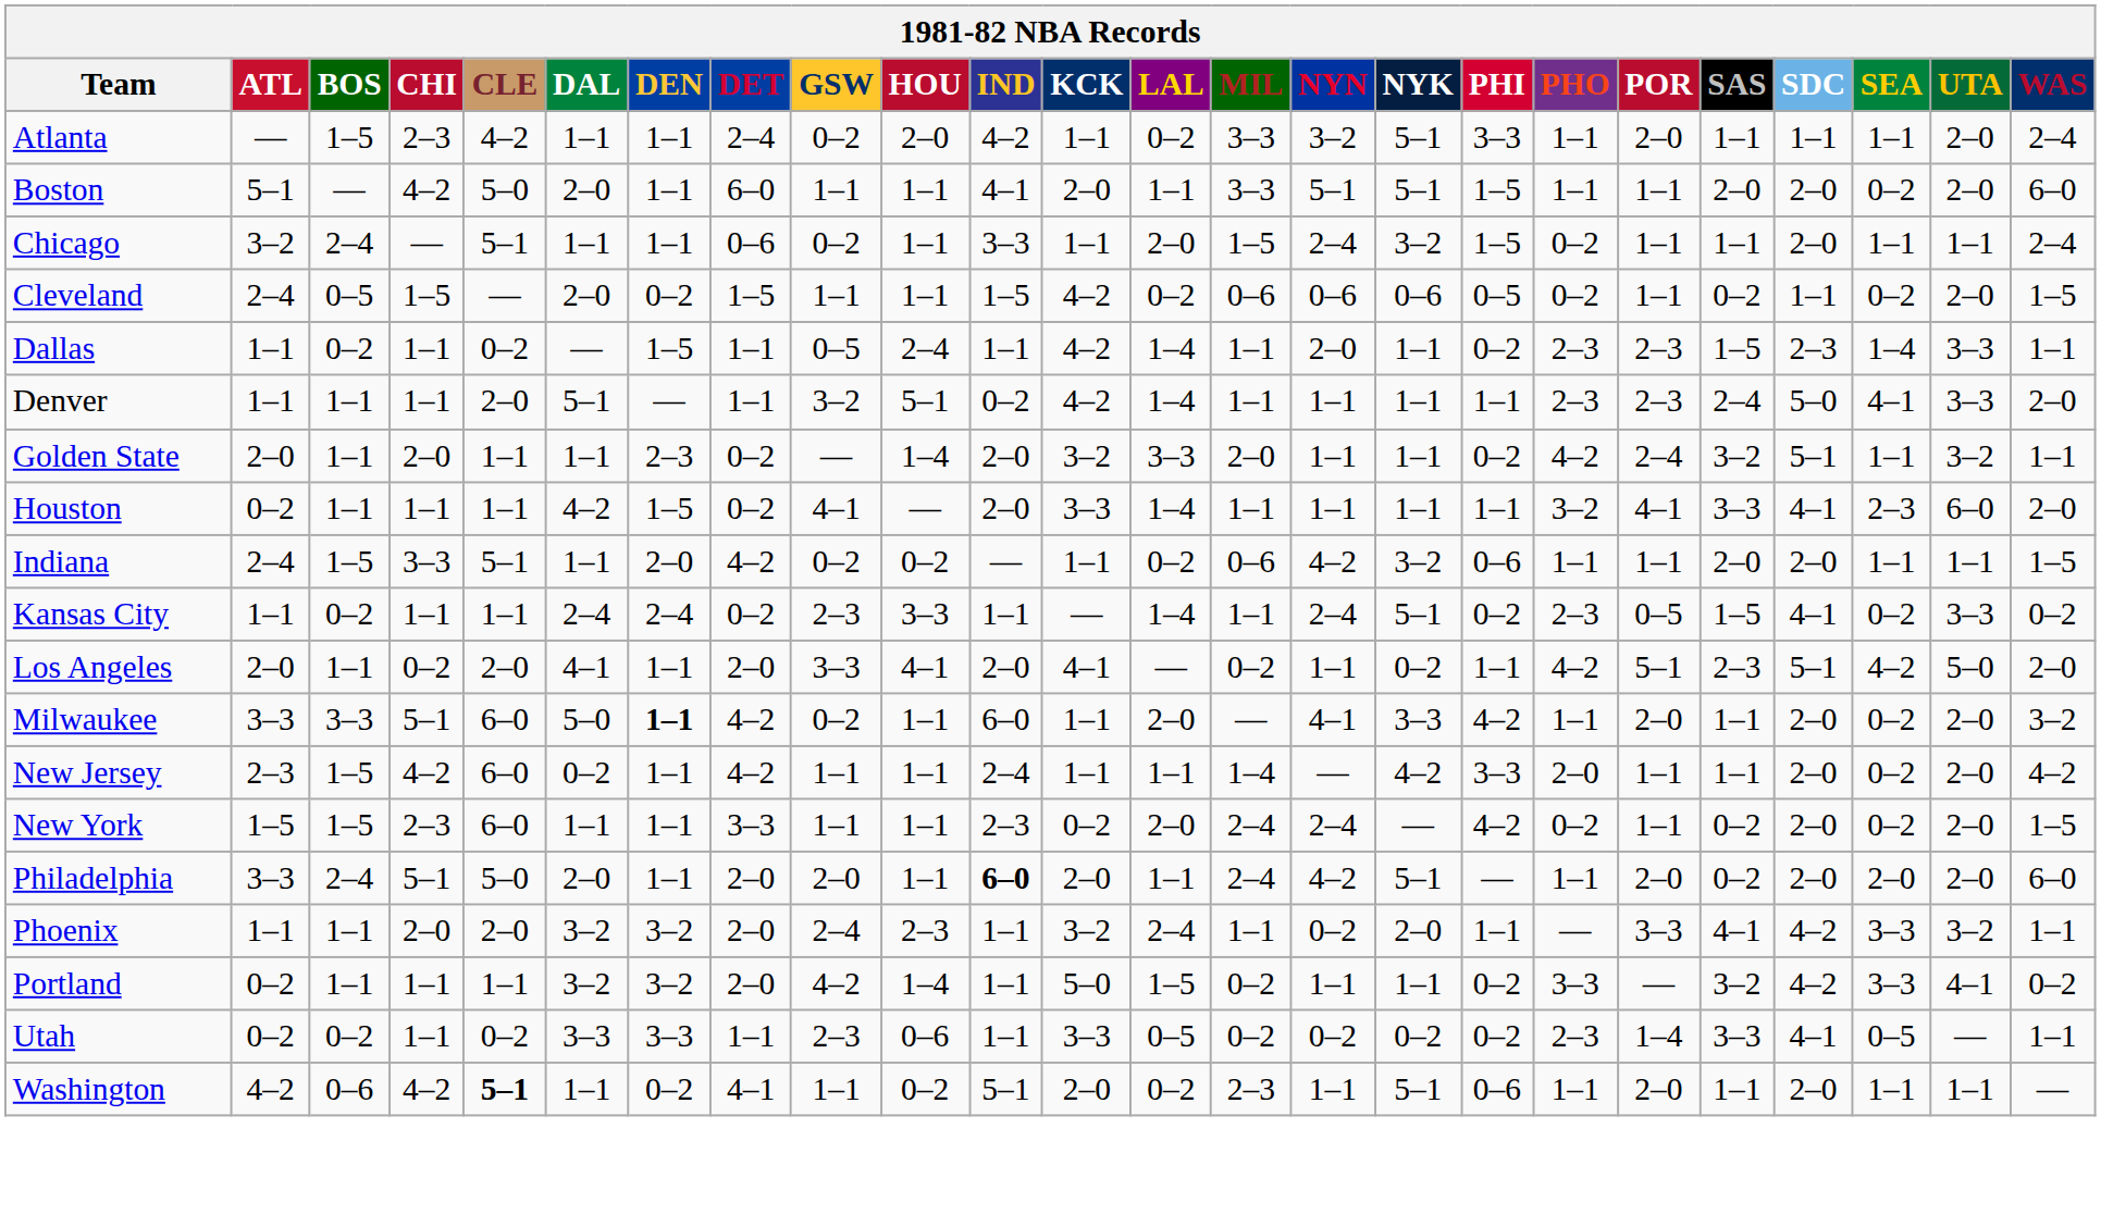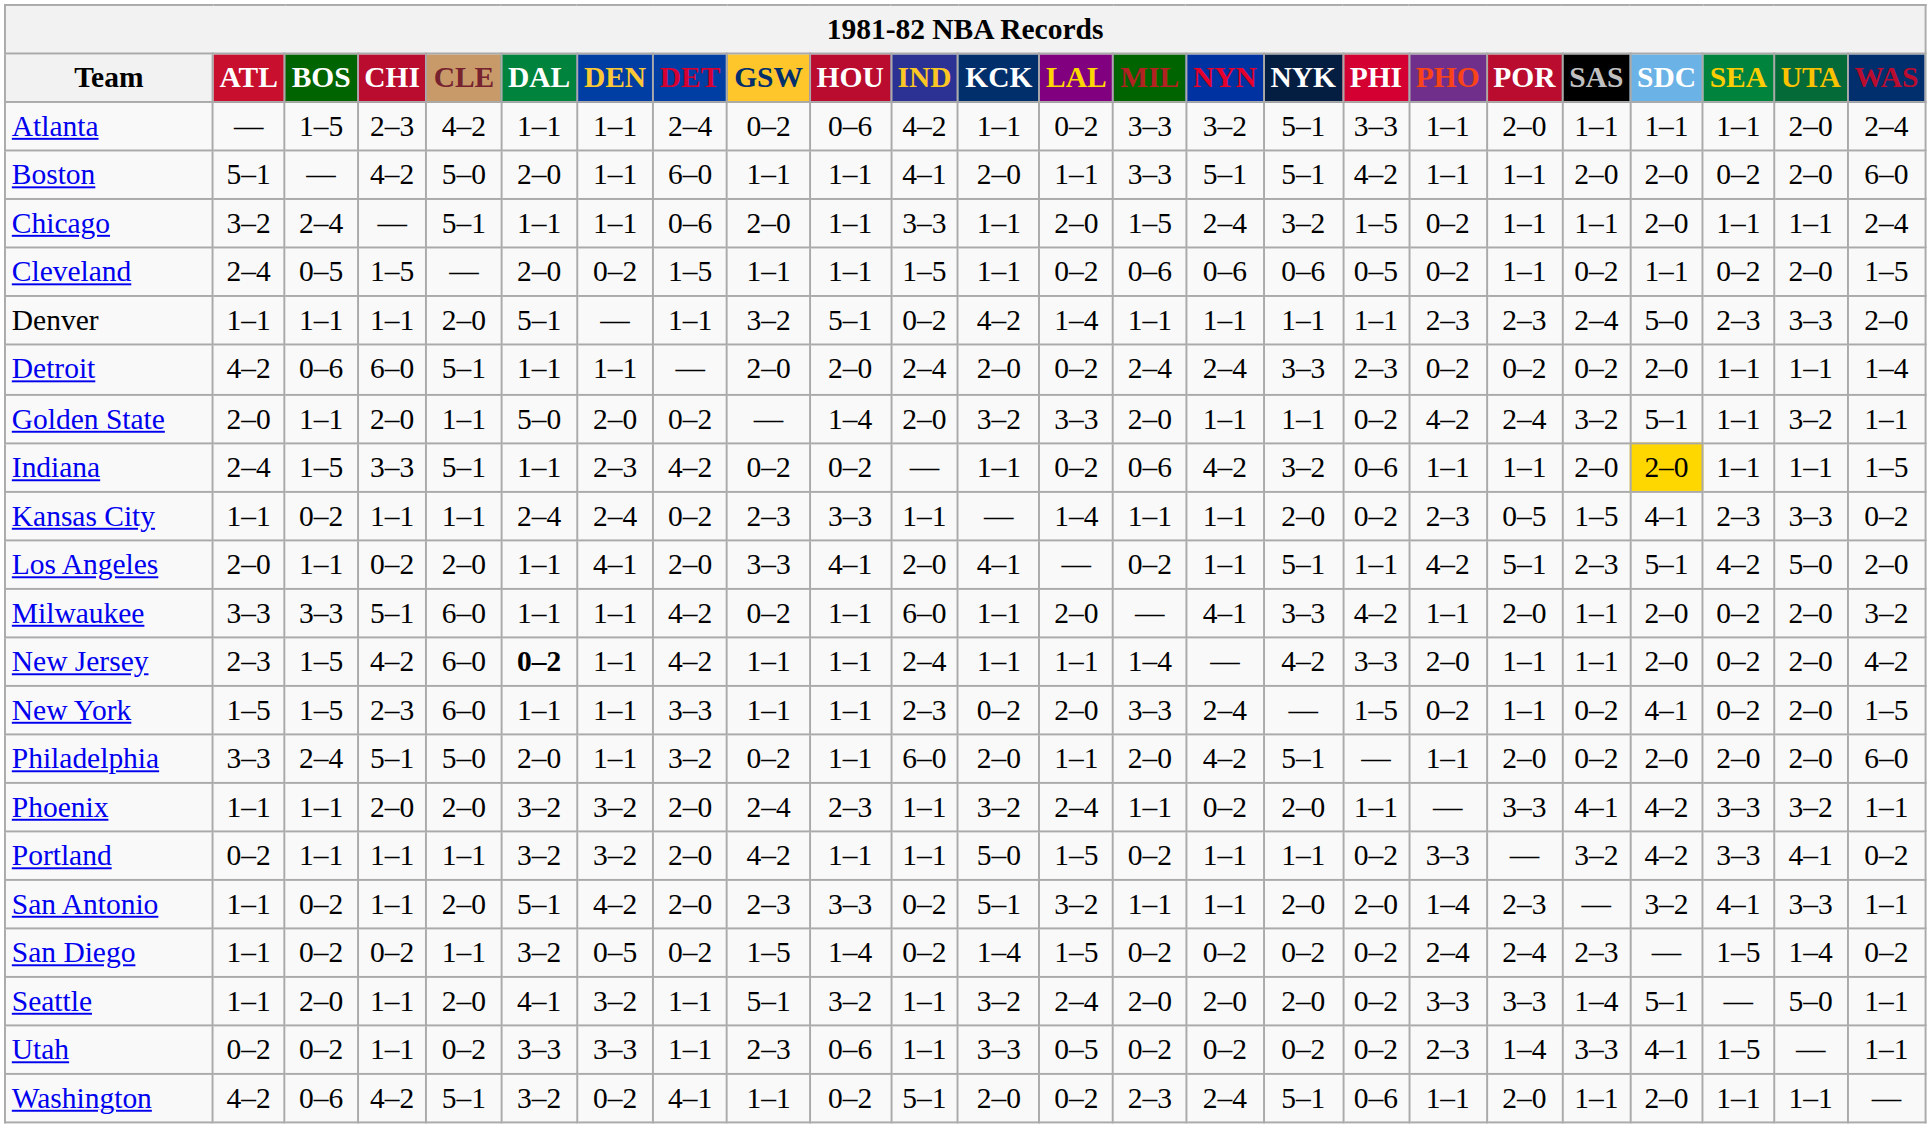Atlanta | HOU: 2–0 -> 0–6
Boston | PHI: 1–5 -> 4–2
Chicago | GSW: 0–2 -> 2–0
Cleveland | KCK: 4–2 -> 1–1
- row: Dallas | 1–1 | 0–2 | 1–1 | 0–2 | — | 1–5 | 1–1 | 0–5 | 2–4 | 1–1 | 4–2 | 1–4 | 1–1 | 2–0 | 1–1 | 0–2 | 2–3 | 2–3 | 1–5 | 2–3 | 1–4 | 3–3 | 1–1
Denver | SEA: 4–1 -> 2–3
+ row: Detroit | 4–2 | 0–6 | 6–0 | 5–1 | 1–1 | 1–1 | — | 2–0 | 2–0 | 2–4 | 2–0 | 0–2 | 2–4 | 2–4 | 3–3 | 2–3 | 0–2 | 0–2 | 0–2 | 2–0 | 1–1 | 1–1 | 1–4
Golden State | DAL: 1–1 -> 5–0
Golden State | DEN: 2–3 -> 2–0
- row: Houston | 0–2 | 1–1 | 1–1 | 1–1 | 4–2 | 1–5 | 0–2 | 4–1 | — | 2–0 | 3–3 | 1–4 | 1–1 | 1–1 | 1–1 | 1–1 | 3–2 | 4–1 | 3–3 | 4–1 | 2–3 | 6–0 | 2–0
Indiana | DEN: 2–0 -> 2–3
Indiana | SDC: no background -> gold background
Kansas City | NYN: 2–4 -> 1–1
Kansas City | NYK: 5–1 -> 2–0
Kansas City | SEA: 0–2 -> 2–3
Los Angeles | DAL: 4–1 -> 1–1
Los Angeles | DEN: 1–1 -> 4–1
Los Angeles | NYK: 0–2 -> 5–1
Milwaukee | DAL: 5–0 -> 1–1
Milwaukee | DEN: bold -> normal
New Jersey | DAL: normal -> bold
New York | MIL: 2–4 -> 3–3
New York | PHI: 4–2 -> 1–5
New York | SDC: 2–0 -> 4–1
Philadelphia | DET: 2–0 -> 3–2
Philadelphia | GSW: 2–0 -> 0–2
Philadelphia | IND: bold -> normal
Philadelphia | MIL: 2–4 -> 2–0
Portland | HOU: 1–4 -> 1–1
+ row: San Antonio | 1–1 | 0–2 | 1–1 | 2–0 | 5–1 | 4–2 | 2–0 | 2–3 | 3–3 | 0–2 | 5–1 | 3–2 | 1–1 | 1–1 | 2–0 | 2–0 | 1–4 | 2–3 | — | 3–2 | 4–1 | 3–3 | 1–1
+ row: San Diego | 1–1 | 0–2 | 0–2 | 1–1 | 3–2 | 0–5 | 0–2 | 1–5 | 1–4 | 0–2 | 1–4 | 1–5 | 0–2 | 0–2 | 0–2 | 0–2 | 2–4 | 2–4 | 2–3 | — | 1–5 | 1–4 | 0–2
+ row: Seattle | 1–1 | 2–0 | 1–1 | 2–0 | 4–1 | 3–2 | 1–1 | 5–1 | 3–2 | 1–1 | 3–2 | 2–4 | 2–0 | 2–0 | 2–0 | 0–2 | 3–3 | 3–3 | 1–4 | 5–1 | — | 5–0 | 1–1
Utah | SEA: 0–5 -> 1–5
Washington | CLE: bold -> normal
Washington | DAL: 1–1 -> 3–2
Washington | NYN: 1–1 -> 2–4
